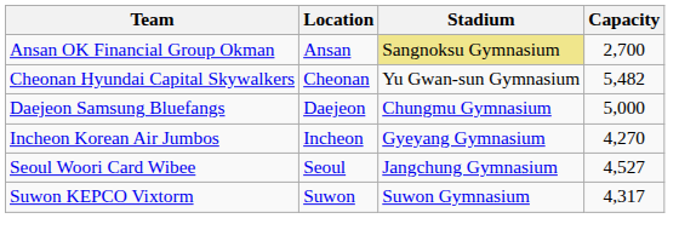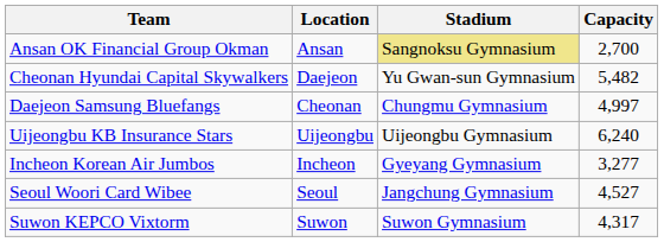Cheonan Hyundai Capital Skywalkers | Location: Cheonan -> Daejeon
Daejeon Samsung Bluefangs | Location: Daejeon -> Cheonan
Daejeon Samsung Bluefangs | Capacity: 5,000 -> 4,997
+ row: Uijeongbu KB Insurance Stars | Uijeongbu | Uijeongbu Gymnasium | 6,240
Incheon Korean Air Jumbos | Capacity: 4,270 -> 3,277
